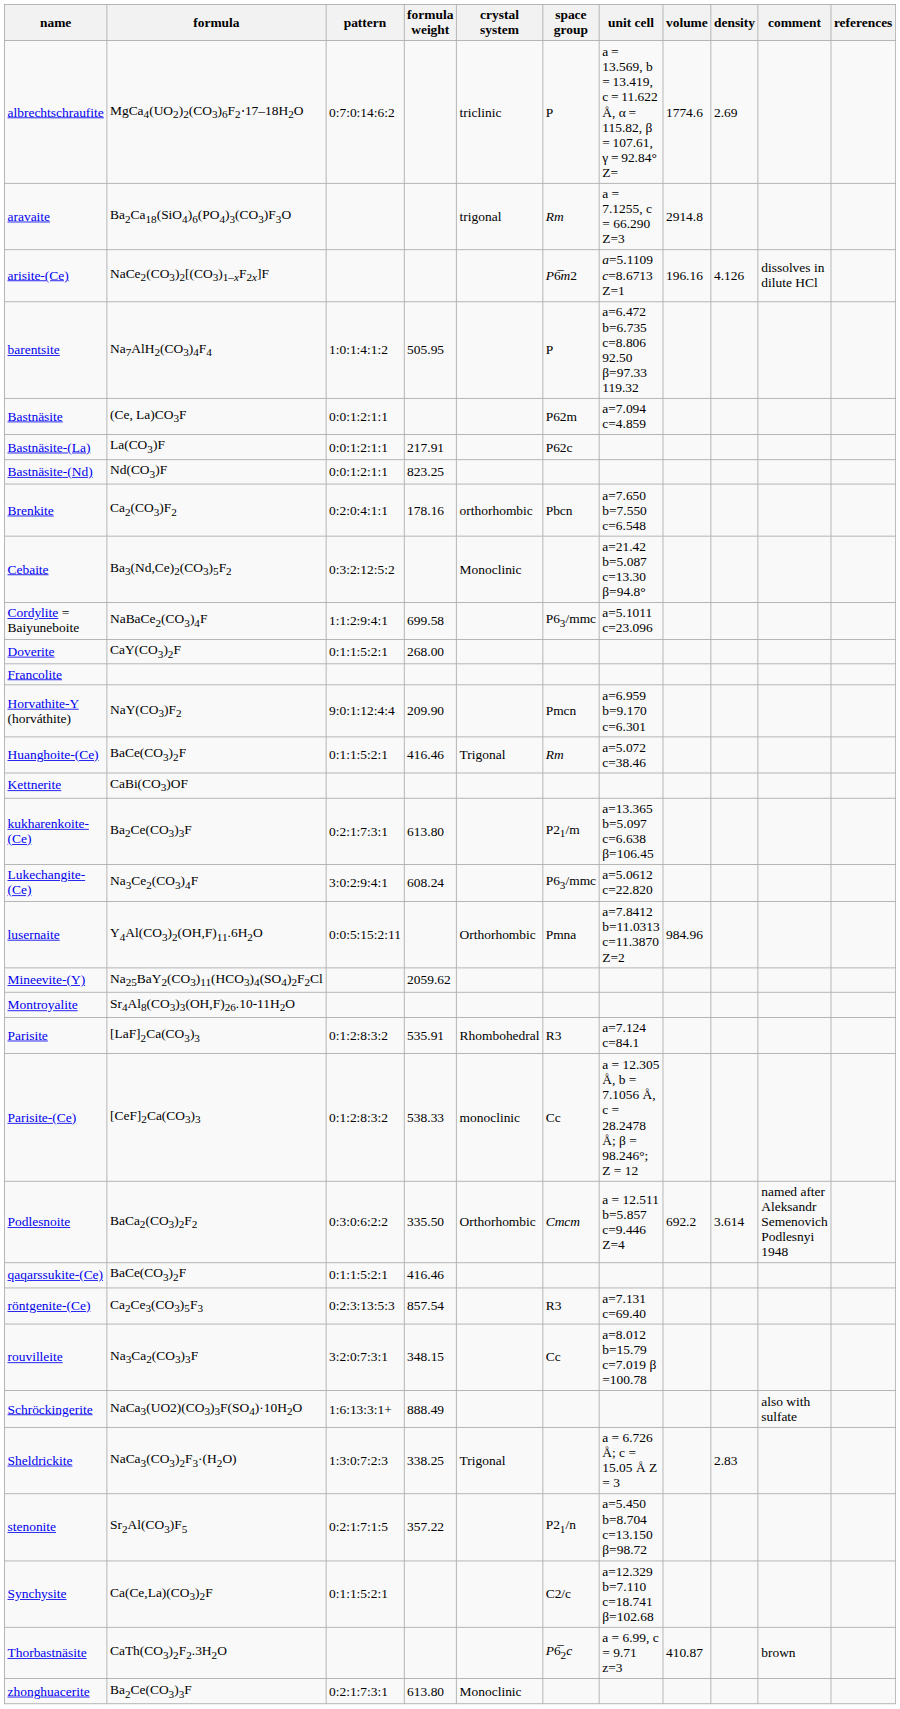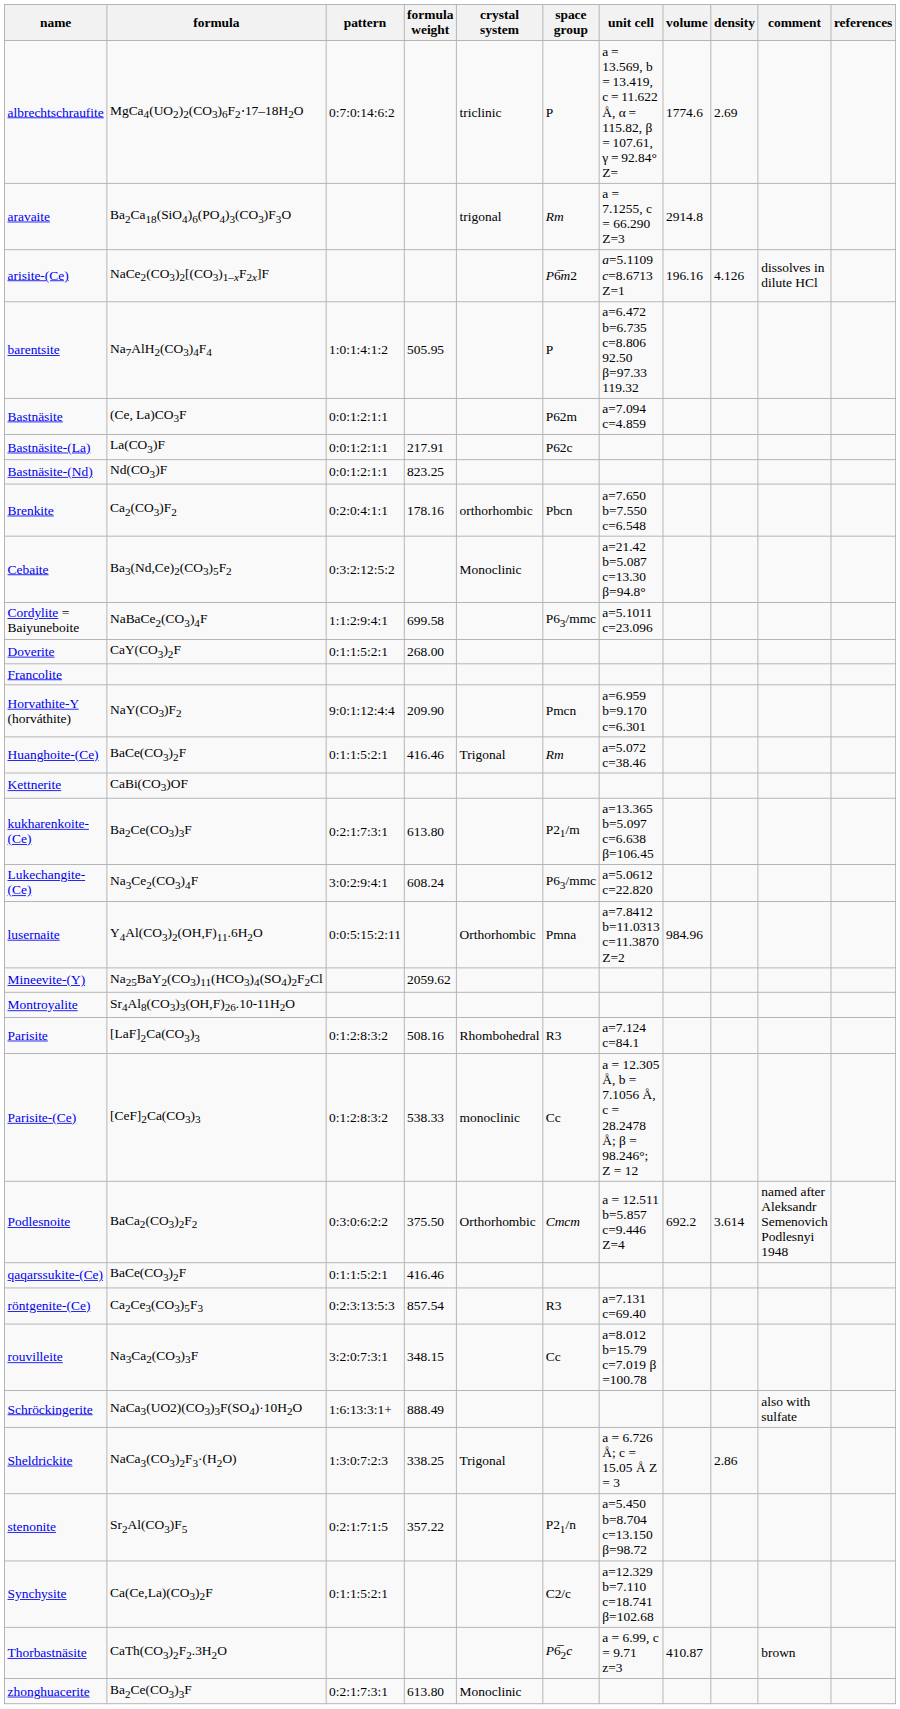Parisite | formula weight: 535.91 -> 508.16
Podlesnoite | formula weight: 335.50 -> 375.50
Sheldrickite | density: 2.83 -> 2.86
